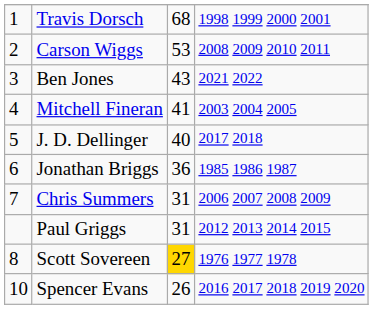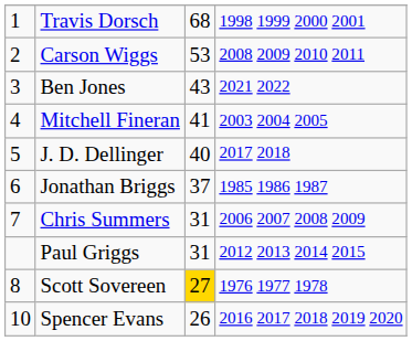Jonathan Briggs | column 3: 36 -> 37
